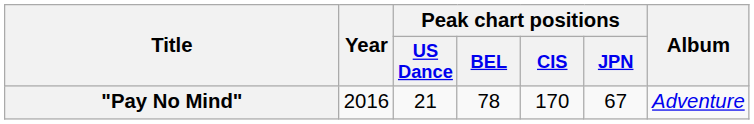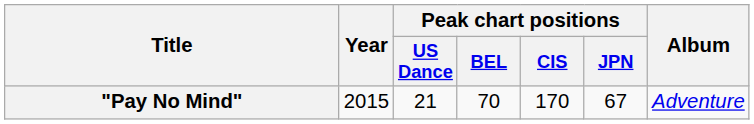"Pay No Mind" | Year: 2016 -> 2015
"Pay No Mind" | Peak chart positions / BEL: 78 -> 70
